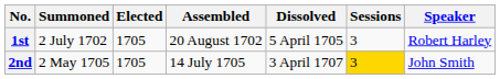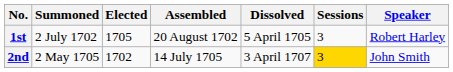2nd | Elected: 1705 -> 1702
